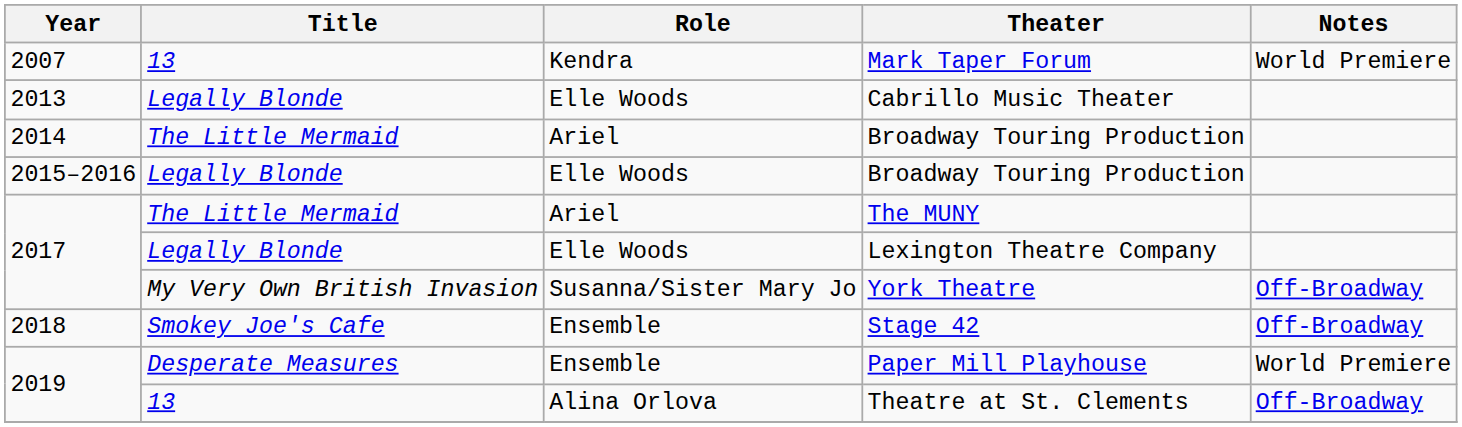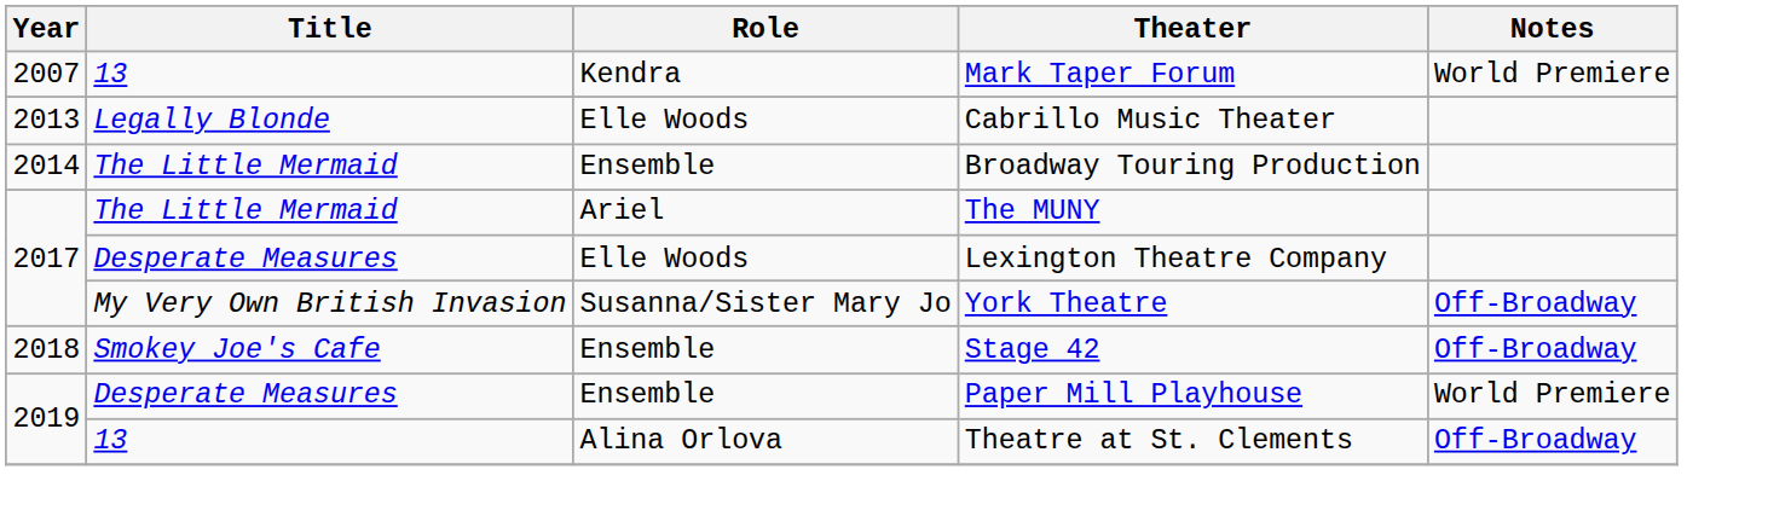2014 / Broadway Touring Production | Role: Ariel -> Ensemble
- row: 2015–2016 | Legally Blonde | Elle Woods | Broadway Touring Production
Lexington Theatre Company | Title: Legally Blonde -> Desperate Measures
